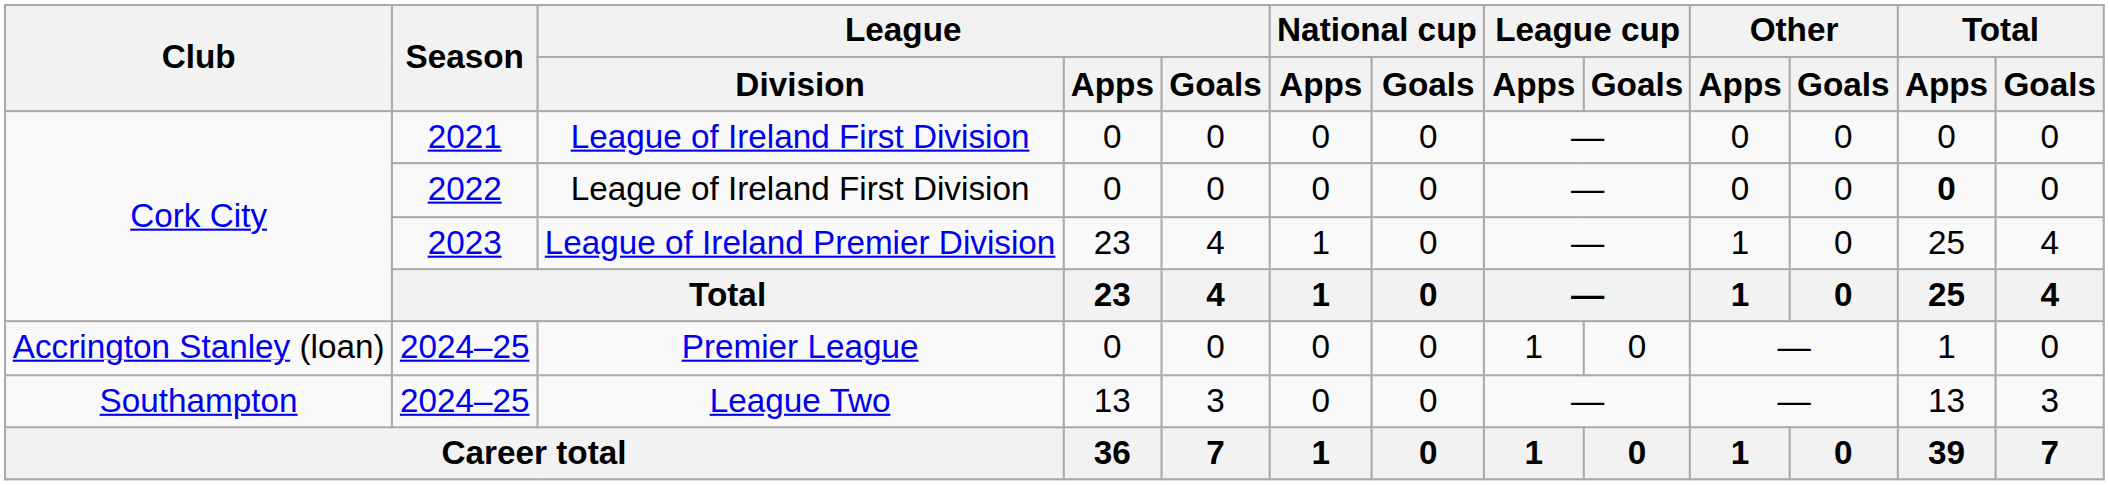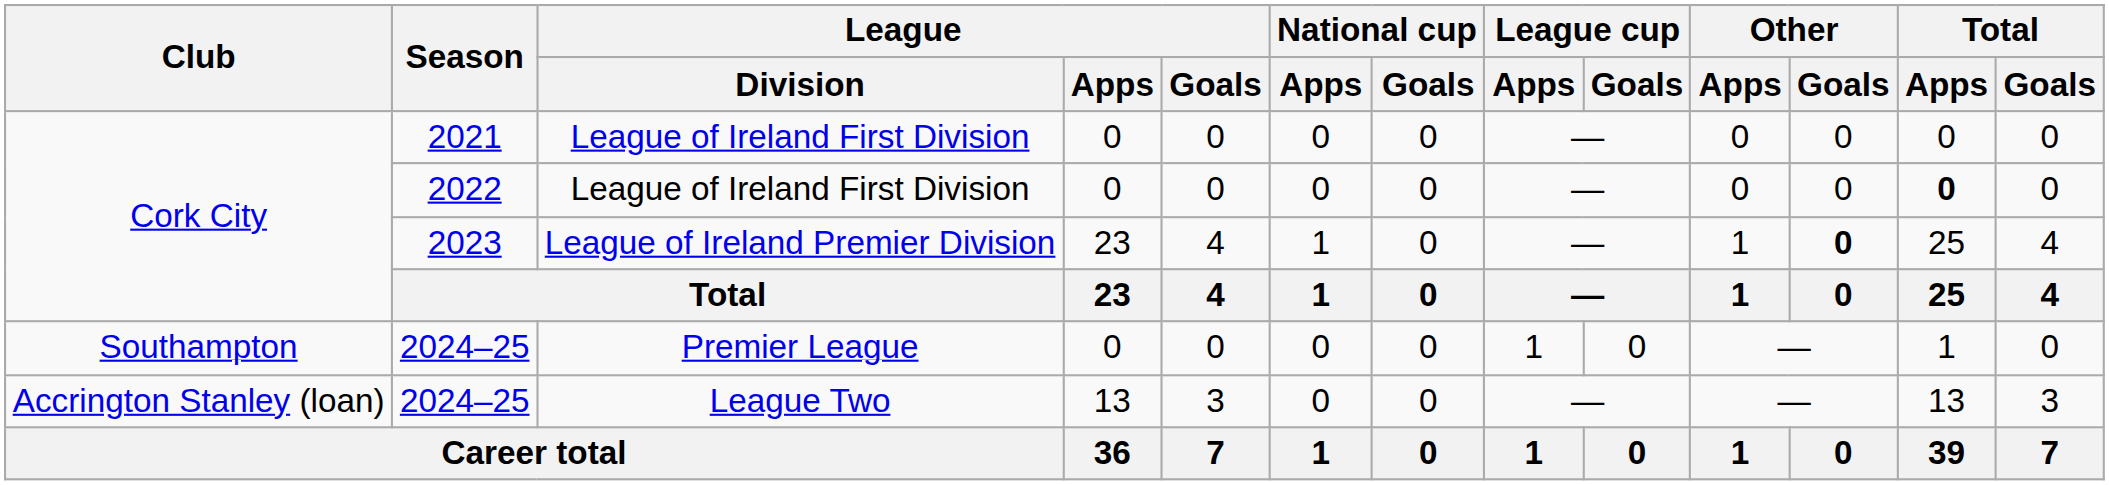2023 | Other / Goals: normal -> bold
2024–25 / Premier League | Club: Accrington Stanley (loan) -> Southampton
2024–25 / League Two | Club: Southampton -> Accrington Stanley (loan)
